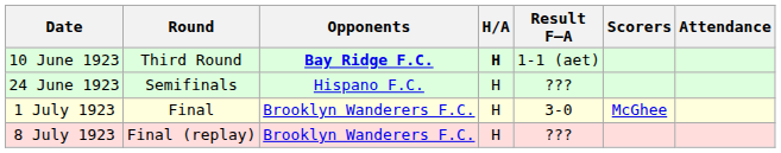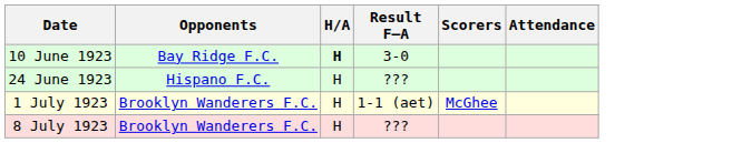- column: Round | Third Round | Semifinals | Final | Final (replay)
10 June 1923 | Opponents: bold -> normal
10 June 1923 | Result F–A: 1-1 (aet) -> 3-0
1 July 1923 | Result F–A: 3-0 -> 1-1 (aet)
